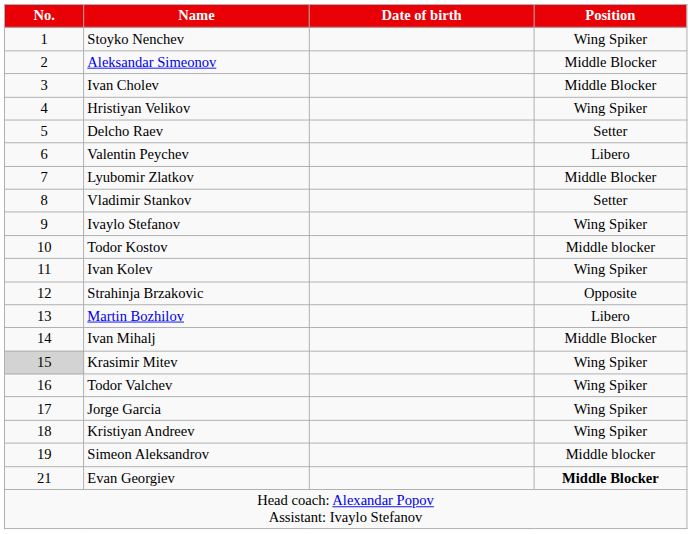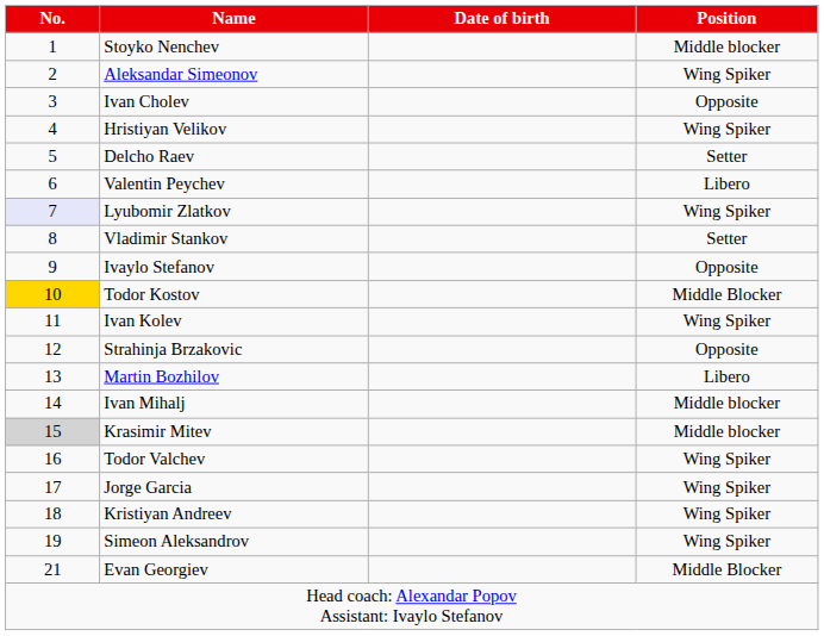Stoyko Nenchev | Position: Wing Spiker -> Middle blocker
Aleksandar Simeonov | Position: Middle Blocker -> Wing Spiker
Ivan Cholev | Position: Middle Blocker -> Opposite
Lyubomir Zlatkov | No.: no background -> lavender background
Lyubomir Zlatkov | Position: Middle Blocker -> Wing Spiker
Ivaylo Stefanov | Position: Wing Spiker -> Opposite
Todor Kostov | No.: no background -> gold background
Todor Kostov | Position: Middle blocker -> Middle Blocker
Ivan Mihalj | Position: Middle Blocker -> Middle blocker
Krasimir Mitev | Position: Wing Spiker -> Middle blocker
Simeon Aleksandrov | Position: Middle blocker -> Wing Spiker
Evan Georgiev | Position: bold -> normal
